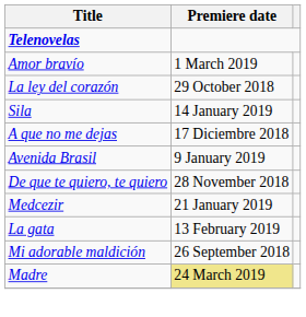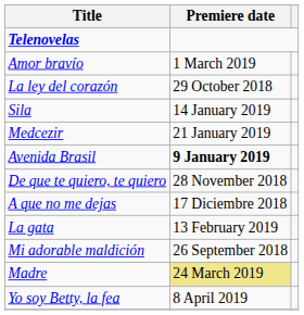rows swapped: A que no me dejas <-> Medcezir
Avenida Brasil | Premiere date: normal -> bold
+ row: Yo soy Betty, la fea | 8 April 2019
